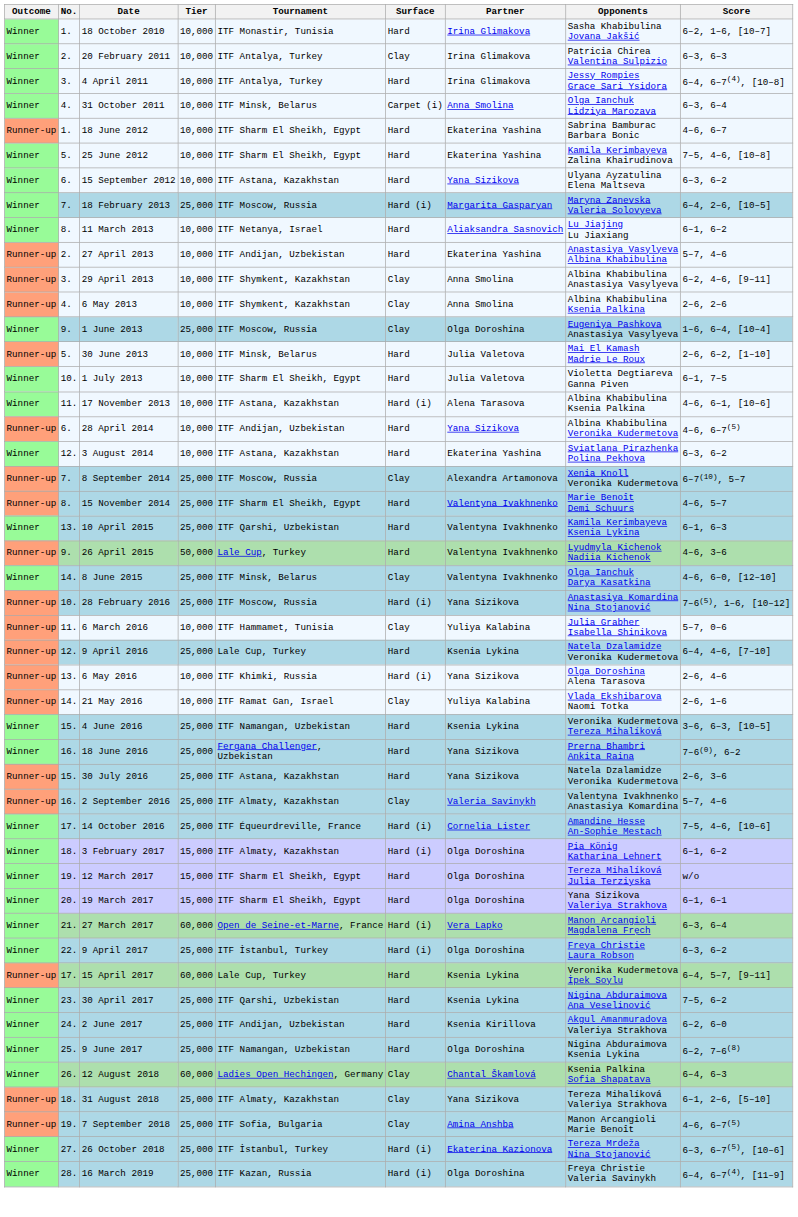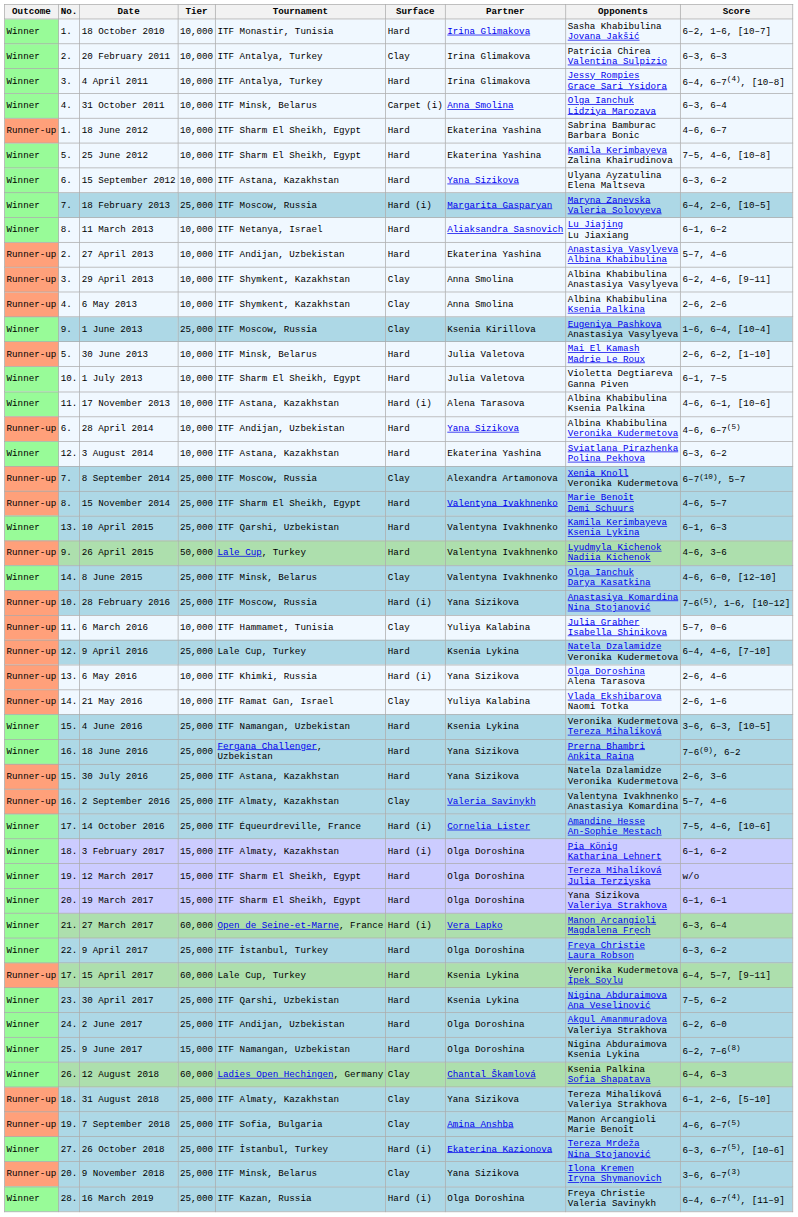1 June 2013 | Partner: Olga Doroshina -> Ksenia Kirillova
9 April 2017 | Surface: Hard (i) -> Hard
2 June 2017 | Partner: Ksenia Kirillova -> Olga Doroshina
9 June 2017 | Tier: 25,000 -> 15,000
+ row: Runner-up | 20. | 9 November 2018 | 25,000 | ITF Minsk, Belarus | Clay | Yana Sizikova | Ilona Kremen Iryna Shymanovich | 3–6, 6–7(3)
